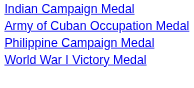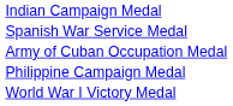+ row: Spanish War Service Medal
